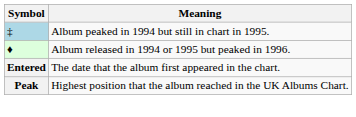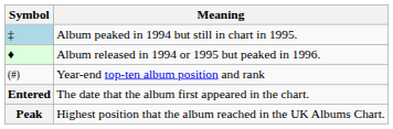+ row: (#) | Year-end top-ten album position and rank
